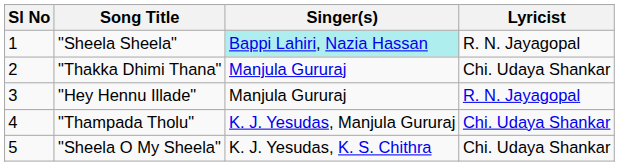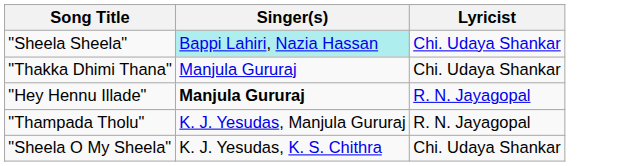- column: Sl No | 1 | 2 | 3 | 4 | 5
"Sheela Sheela" | Lyricist: R. N. Jayagopal -> Chi. Udaya Shankar
"Hey Hennu Illade" | Singer(s): normal -> bold
"Thampada Tholu" | Lyricist: Chi. Udaya Shankar -> R. N. Jayagopal
